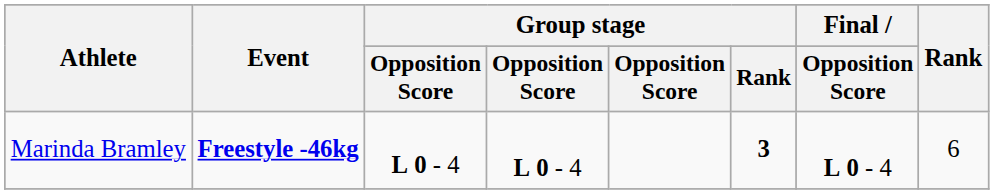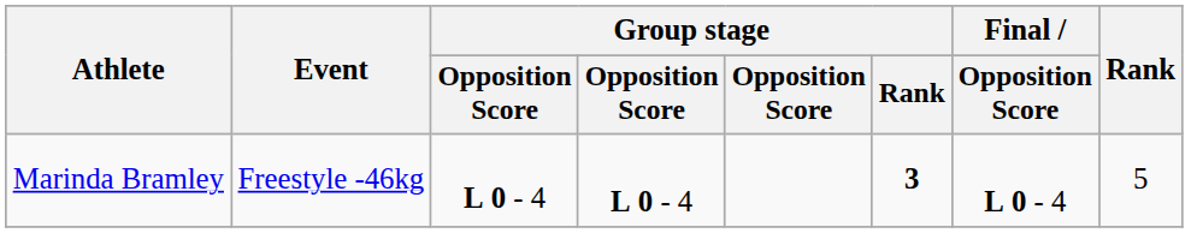Marinda Bramley | Event: bold -> normal
Marinda Bramley | Rank: 6 -> 5
